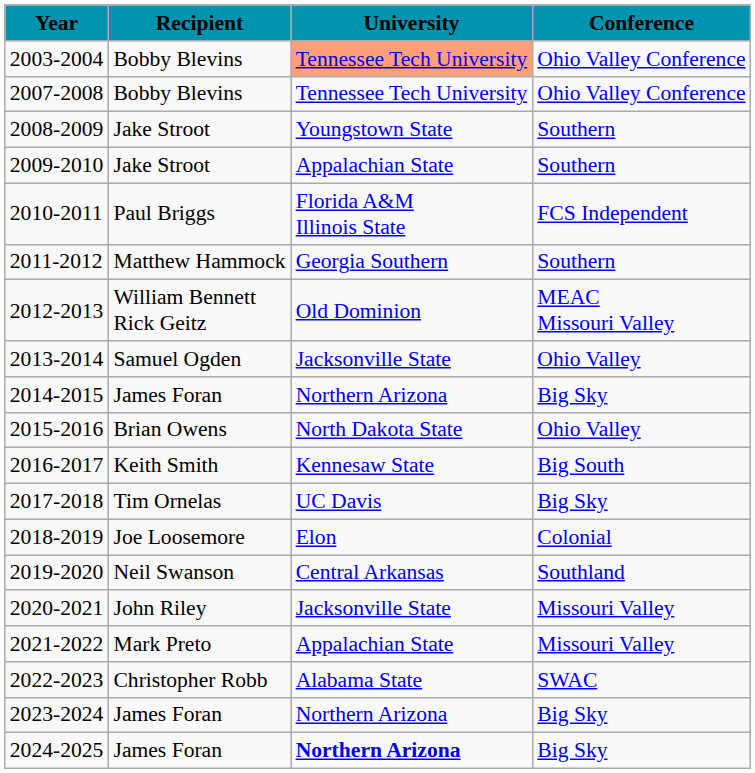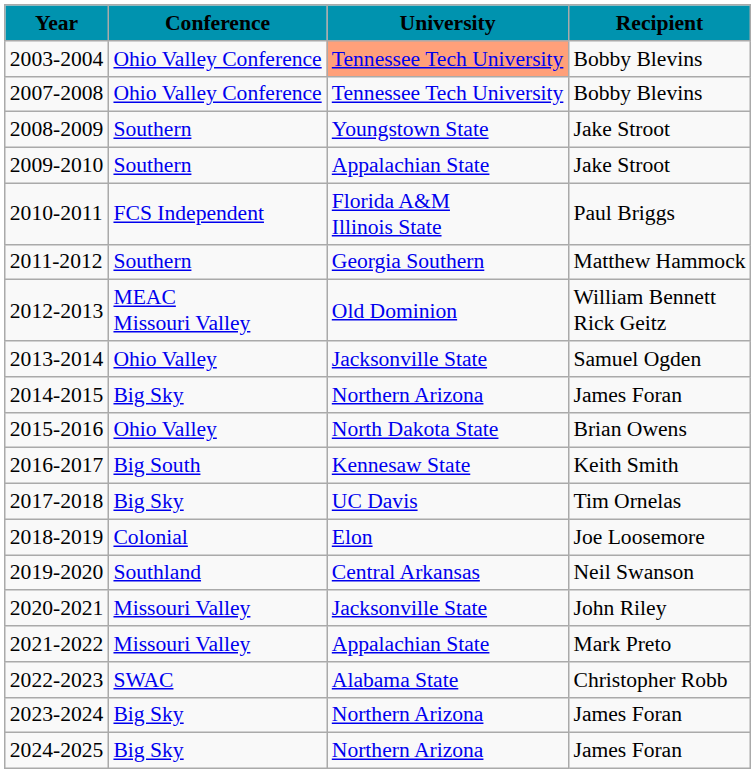columns swapped: Recipient <-> Conference
2024-2025 | University: bold -> normal
